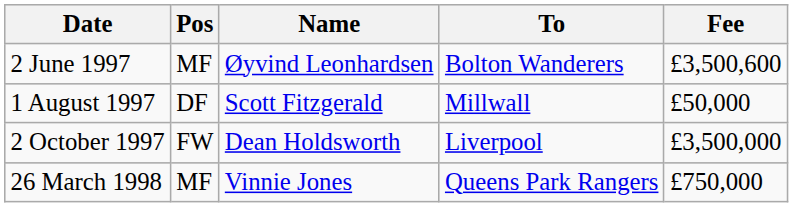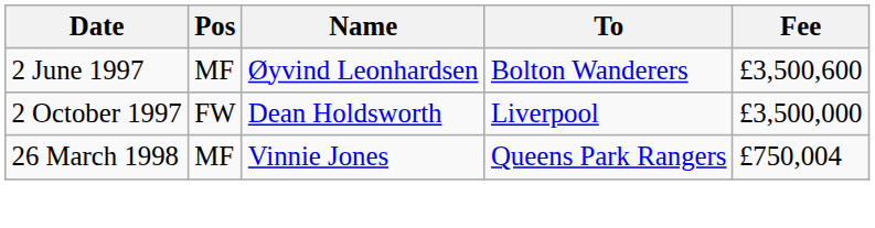- row: 1 August 1997 | DF | Scott Fitzgerald | Millwall | £50,000
26 March 1998 | Fee: £750,000 -> £750,004
